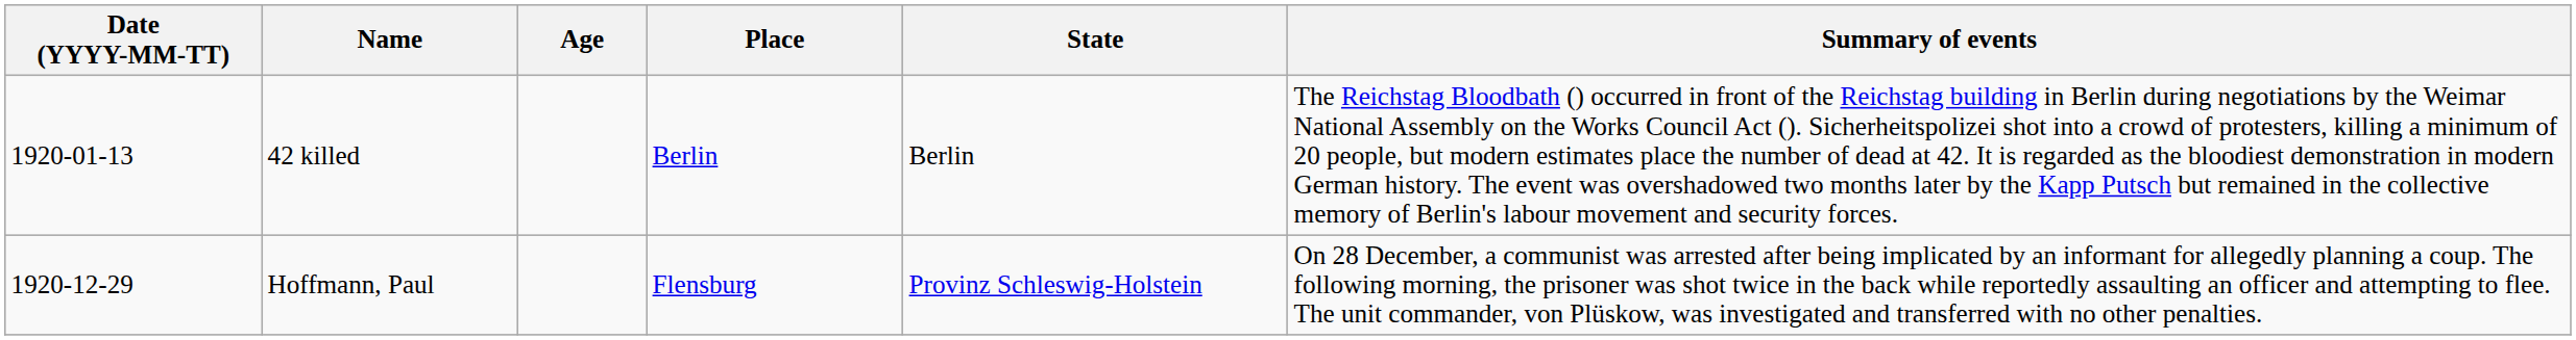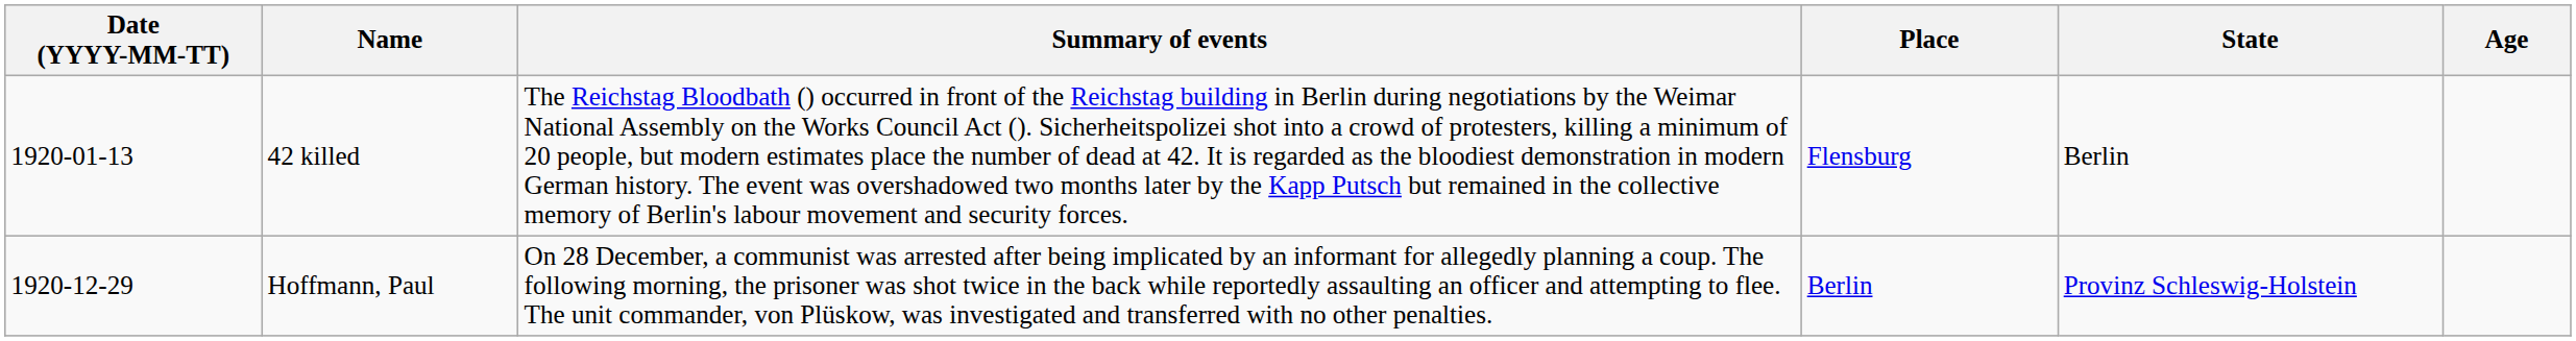columns swapped: Age <-> Summary of events
42 killed | Place: Berlin -> Flensburg
Hoffmann, Paul | Place: Flensburg -> Berlin
